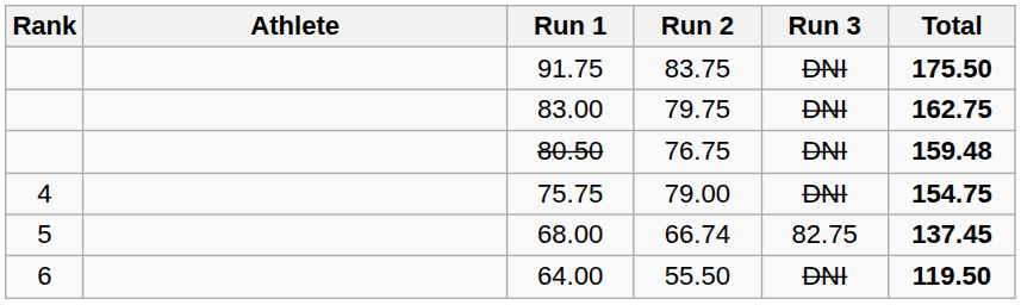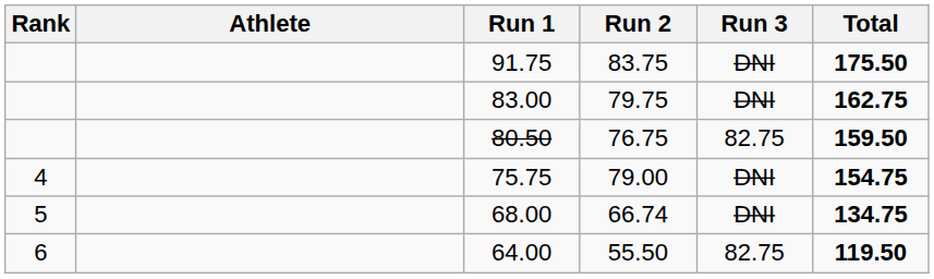80.50 | Run 3: DNI -> 82.75
80.50 | Total: 159.48 -> 159.50
68.00 | Run 3: 82.75 -> DNI
68.00 | Total: 137.45 -> 134.75
64.00 | Run 3: DNI -> 82.75
